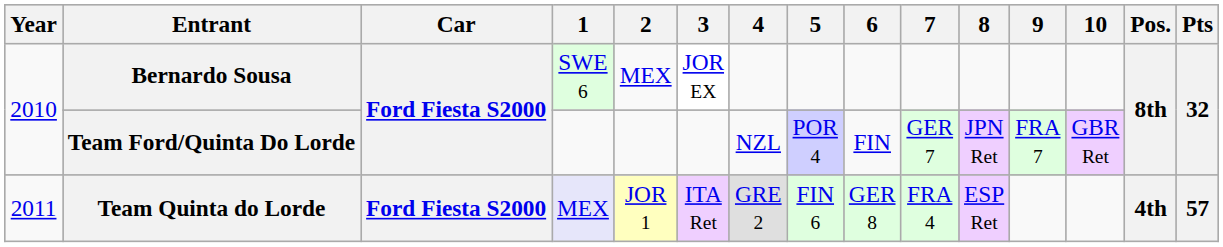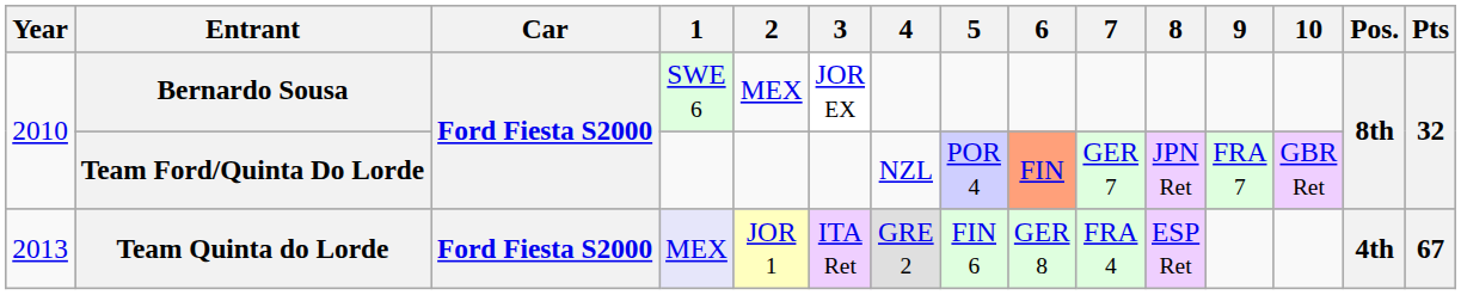Team Ford/Quinta Do Lorde | 6: no background -> lightsalmon background
Team Quinta do Lorde | Year: 2011 -> 2013
Team Quinta do Lorde | Pts: 57 -> 67
